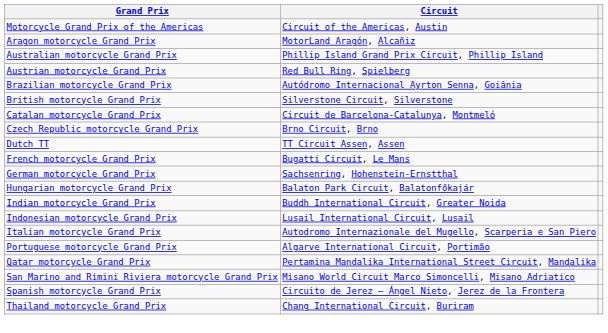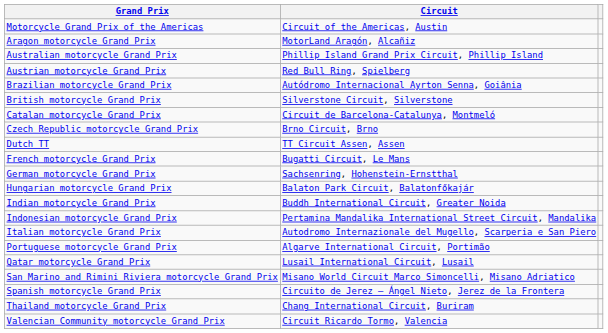Indonesian motorcycle Grand Prix | Circuit: Lusail International Circuit, Lusail -> Pertamina Mandalika International Street Circuit, Mandalika
Qatar motorcycle Grand Prix | Circuit: Pertamina Mandalika International Street Circuit, Mandalika -> Lusail International Circuit, Lusail
+ row: Valencian Community motorcycle Grand Prix | Circuit Ricardo Tormo, Valencia
